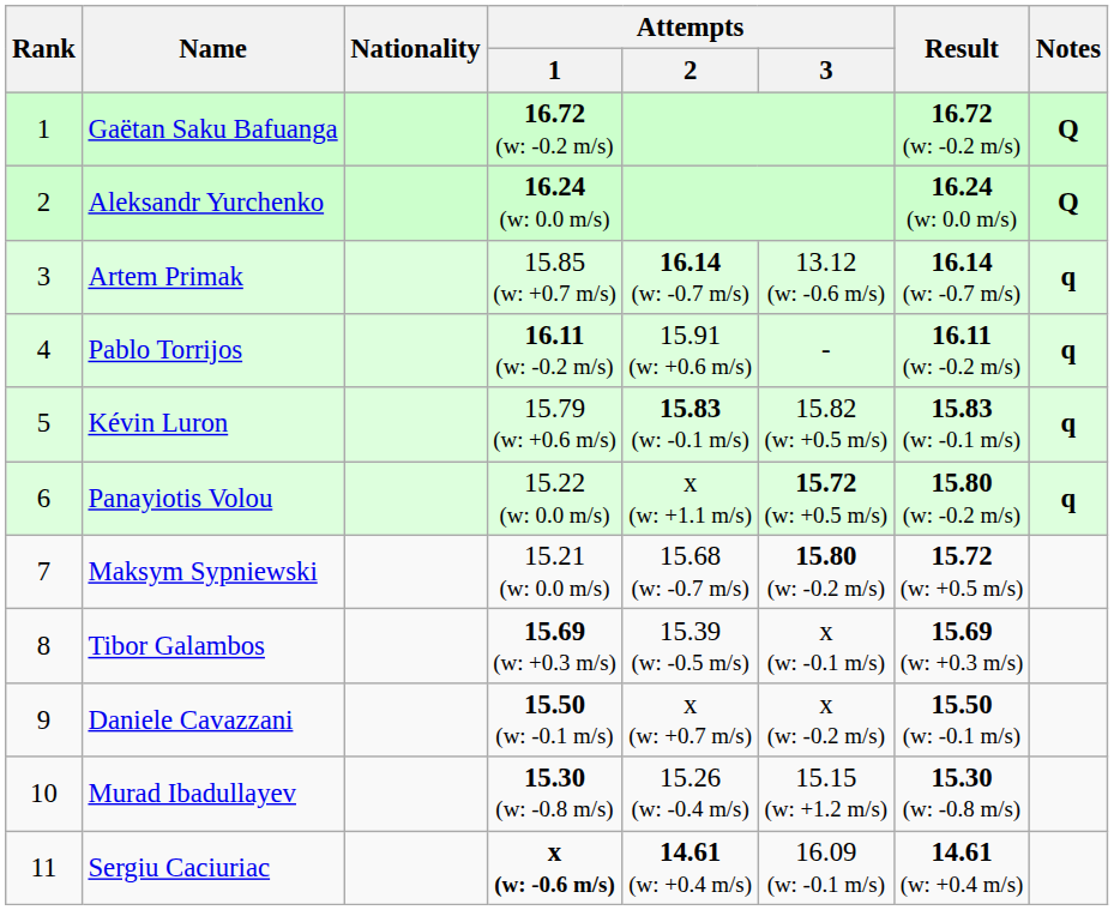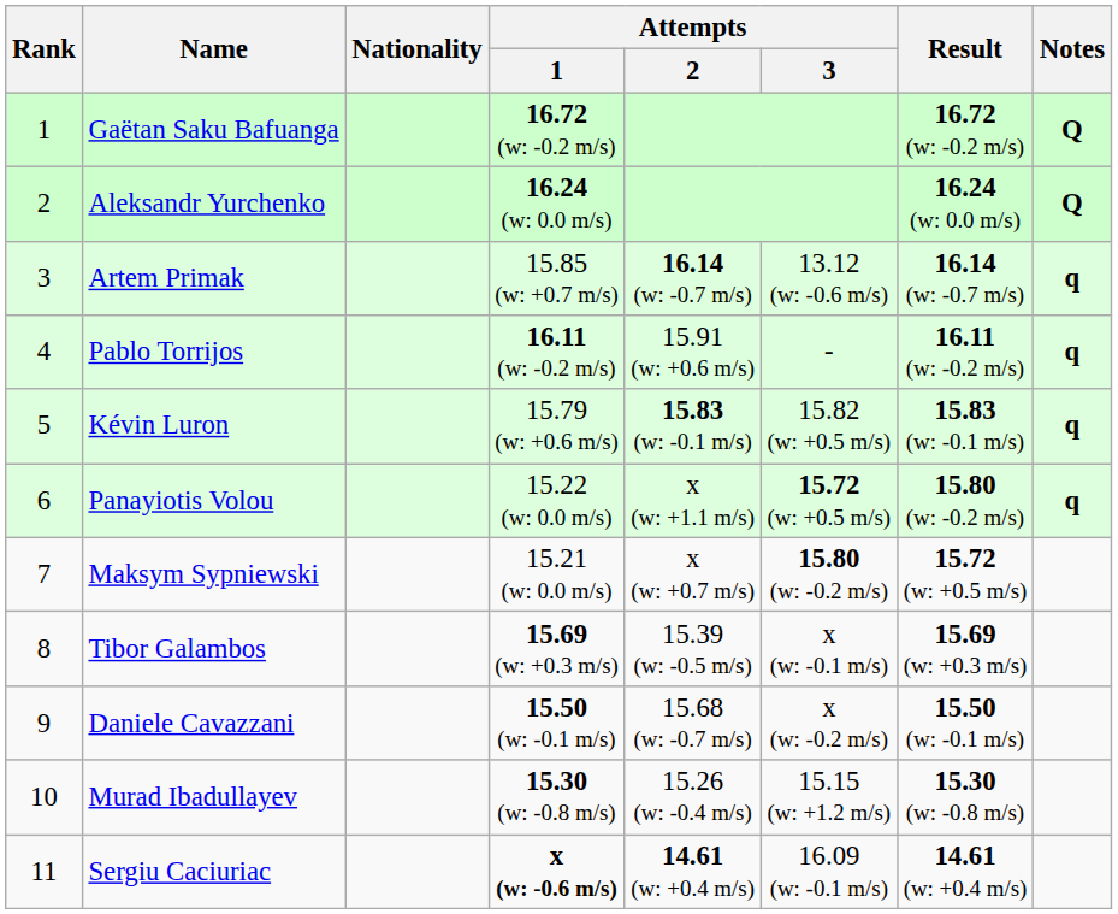Maksym Sypniewski | Attempts / 2: 15.68 (w: -0.7 m/s) -> x (w: +0.7 m/s)
Daniele Cavazzani | Attempts / 2: x (w: +0.7 m/s) -> 15.68 (w: -0.7 m/s)
